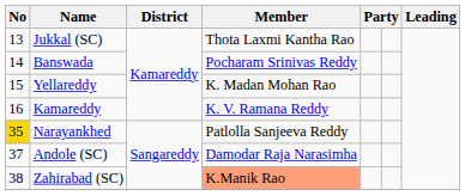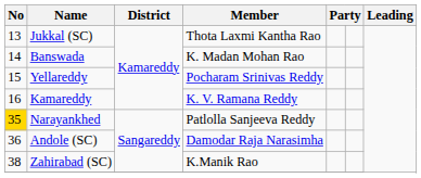Banswada | Member: Pocharam Srinivas Reddy -> K. Madan Mohan Rao
Yellareddy | Member: K. Madan Mohan Rao -> Pocharam Srinivas Reddy
Andole (SC) | No: 37 -> 36
Zahirabad (SC) | Member: lightsalmon background -> no background
